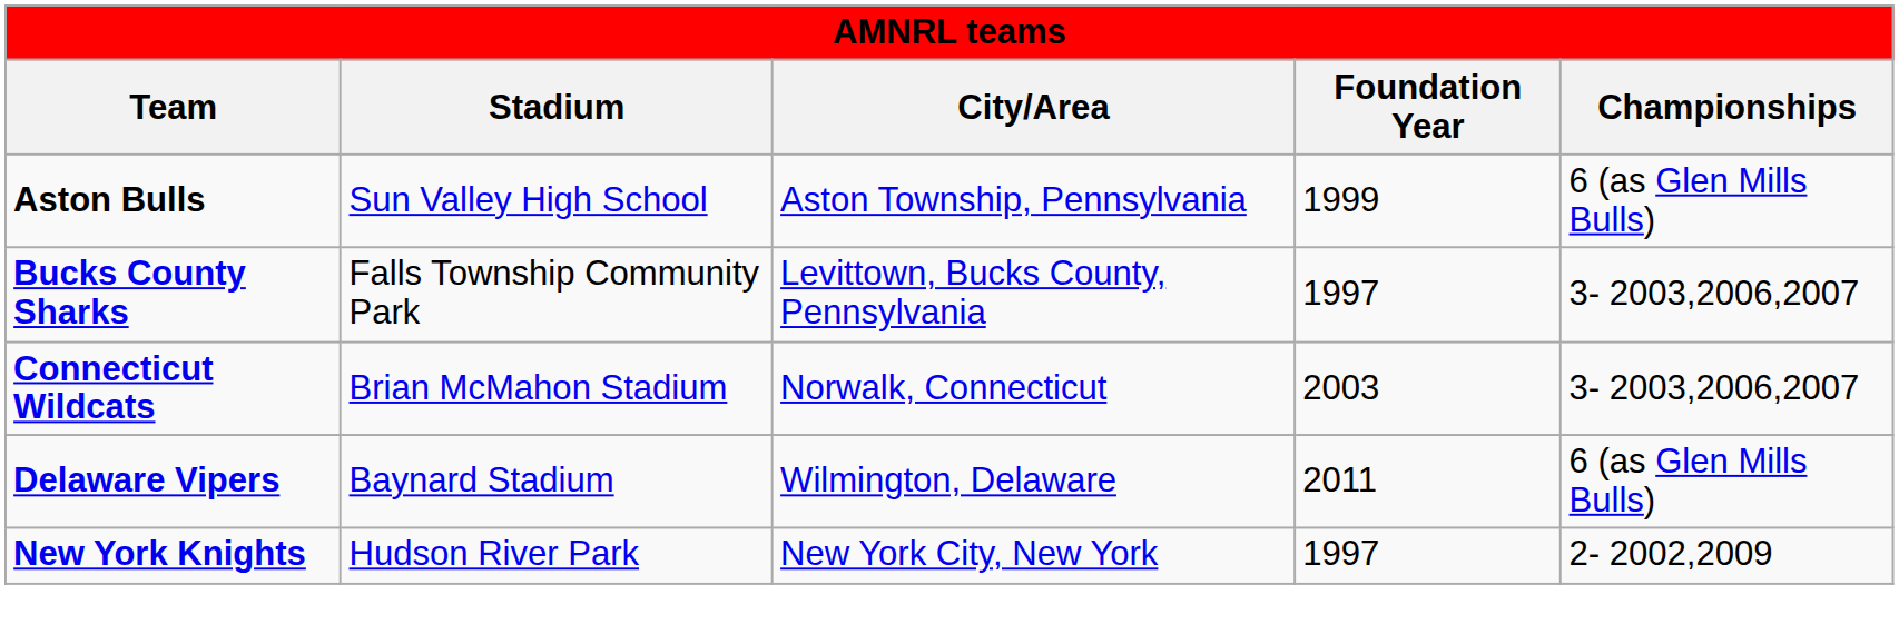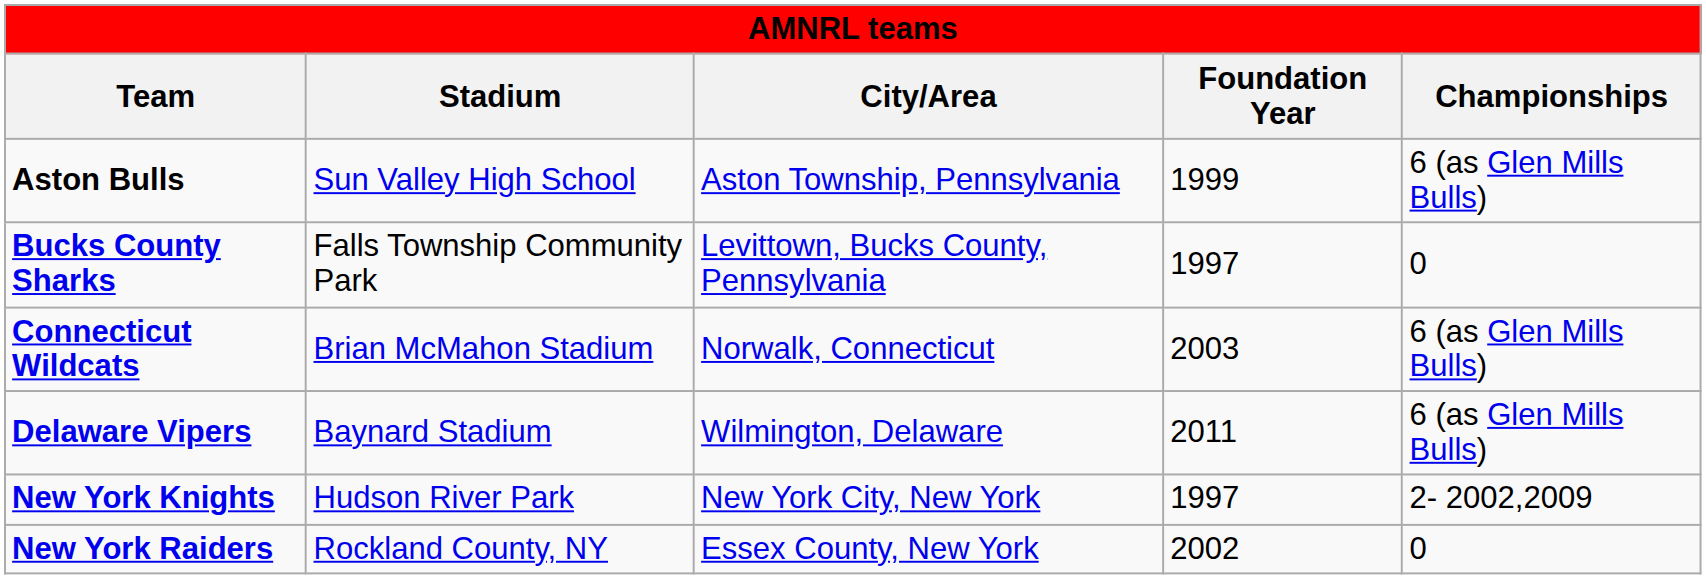Bucks County Sharks | Championships: 3- 2003,2006,2007 -> 0
Connecticut Wildcats | Championships: 3- 2003,2006,2007 -> 6 (as Glen Mills Bulls)
+ row: New York Raiders | Rockland County, NY | Essex County, New York | 2002 | 0
